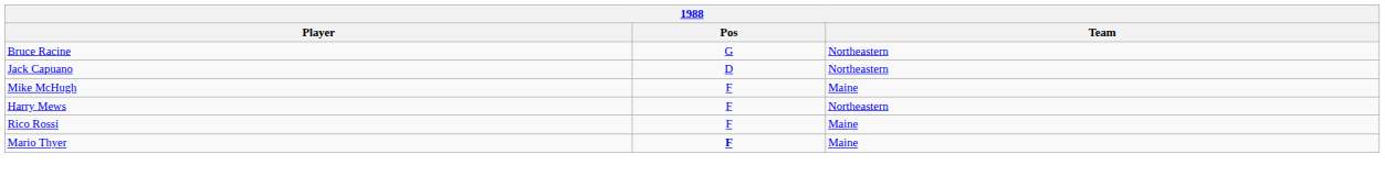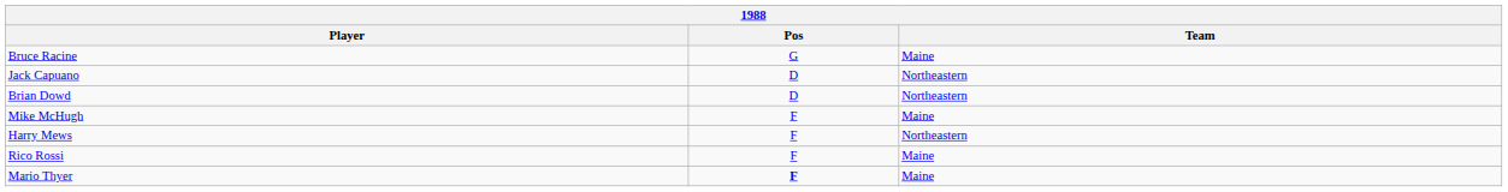Bruce Racine | Team: Northeastern -> Maine
+ row: Brian Dowd | D | Northeastern
